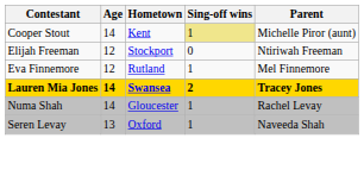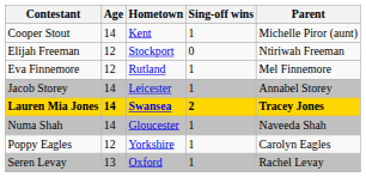Cooper Stout | Sing-off wins: khaki background -> no background
+ row: Jacob Storey | 14 | Leicester | 1 | Annabel Storey
Numa Shah | Parent: Rachel Levay -> Naveeda Shah
+ row: Poppy Eagles | 12 | Yorkshire | 1 | Carolyn Eagles
Seren Levay | Parent: Naveeda Shah -> Rachel Levay
